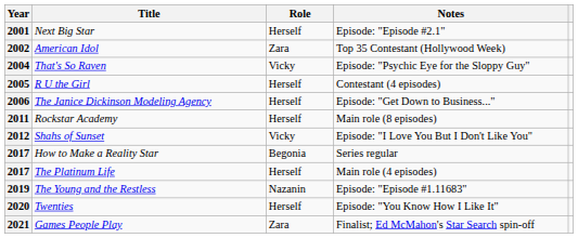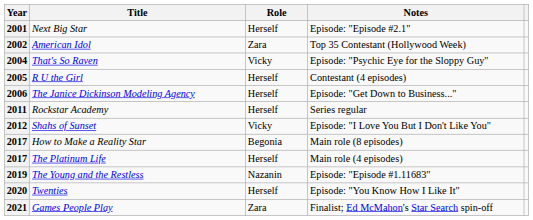2011 | Notes: Main role (8 episodes) -> Series regular
2017 / How to Make a Reality Star | Notes: Series regular -> Main role (8 episodes)
